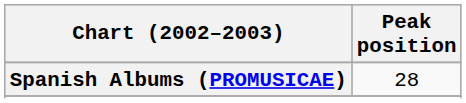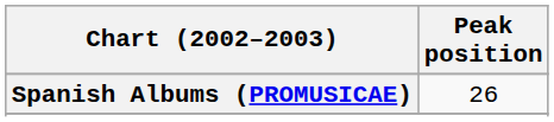Spanish Albums (PROMUSICAE) | Peak position: 28 -> 26
